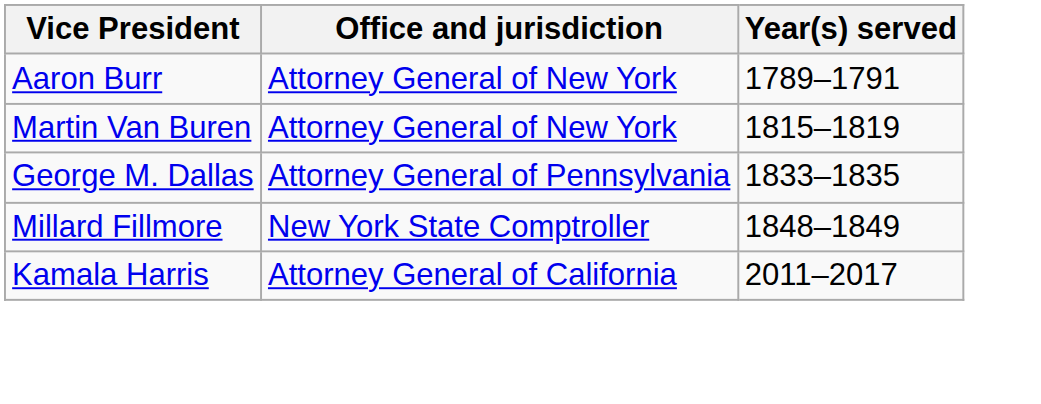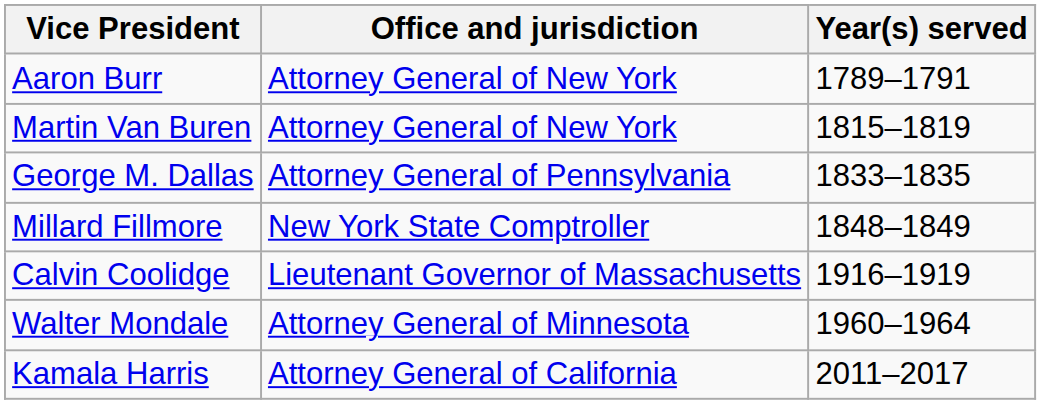+ row: Calvin Coolidge | Lieutenant Governor of Massachusetts | 1916–1919
+ row: Walter Mondale | Attorney General of Minnesota | 1960–1964
